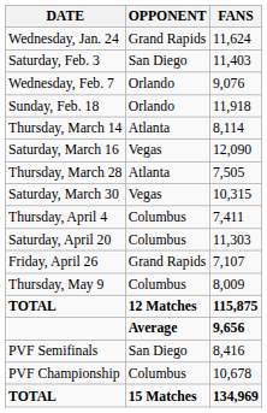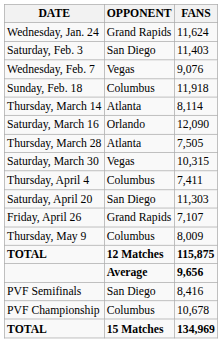Wednesday, Feb. 7 | OPPONENT: Orlando -> Vegas
Sunday, Feb. 18 | OPPONENT: Orlando -> Columbus
Saturday, March 16 | OPPONENT: Vegas -> Orlando
Saturday, April 20 | OPPONENT: Columbus -> San Diego
